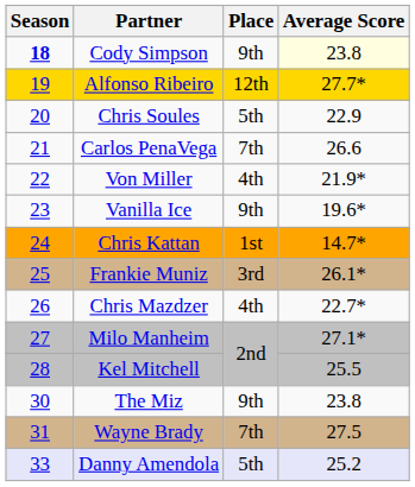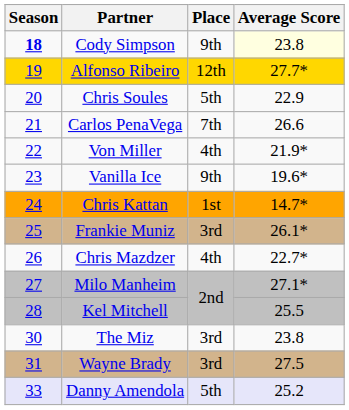The Miz | Place: 9th -> 3rd
Wayne Brady | Place: 7th -> 3rd
